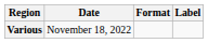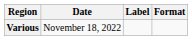columns swapped: Label <-> Format
